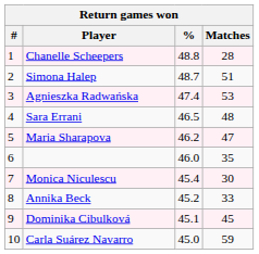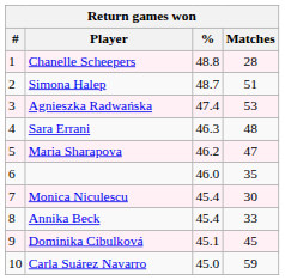Sara Errani | %: 46.5 -> 46.3
Annika Beck | %: 45.2 -> 45.4
